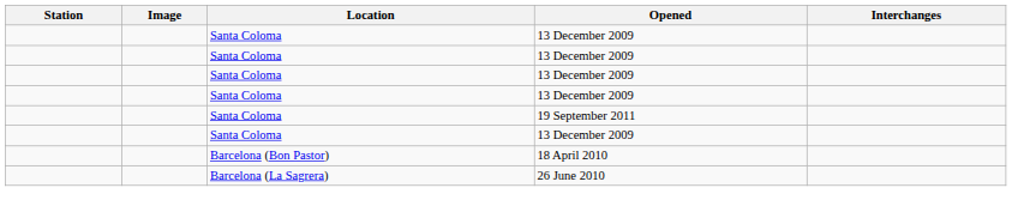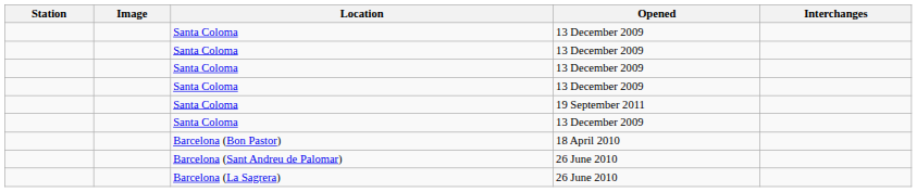+ row: Barcelona (Sant Andreu de Palomar) | 26 June 2010
